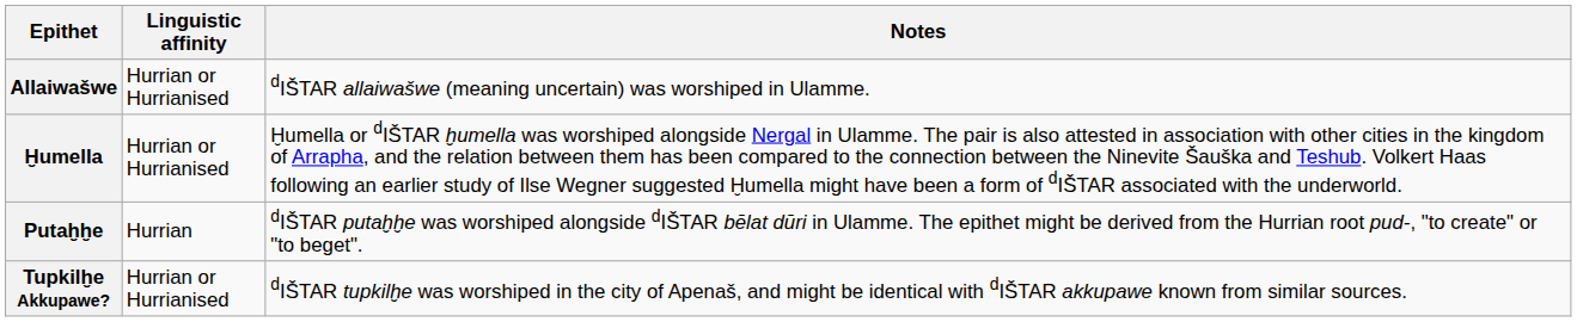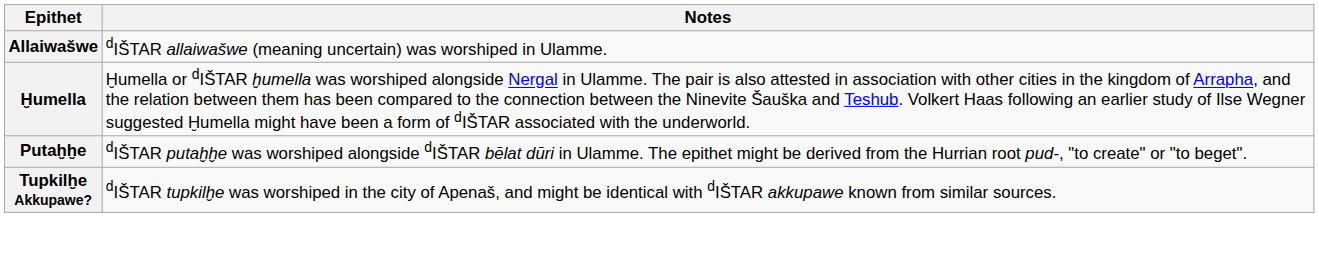- column: Linguistic affinity | Hurrian or Hurrianised | Hurrian or Hurrianised | Hurrian | Hurrian or Hurrianised
